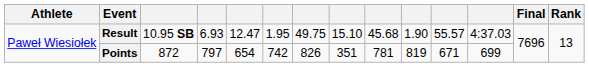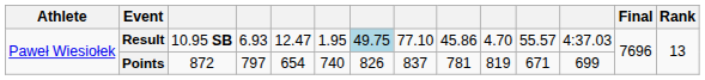Result | column 7: no background -> lightblue background
Result | column 8: 15.10 -> 77.10
Result | column 9: 45.68 -> 45.86
Result | column 10: 1.90 -> 4.70
Points | column 6: 742 -> 740
Points | column 8: 351 -> 837
